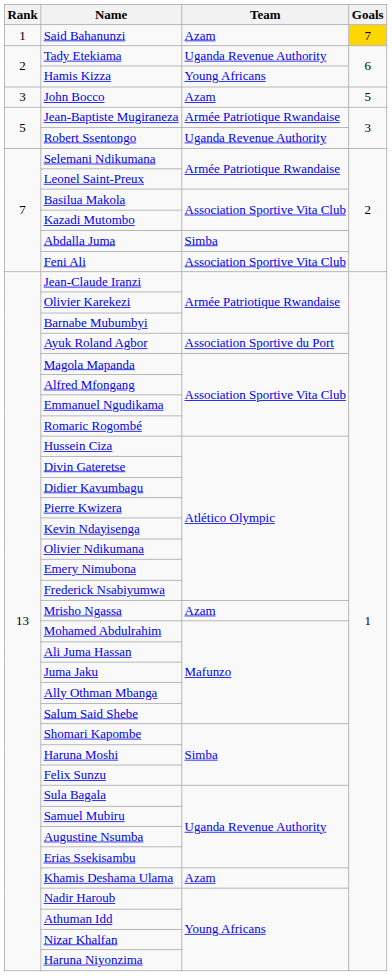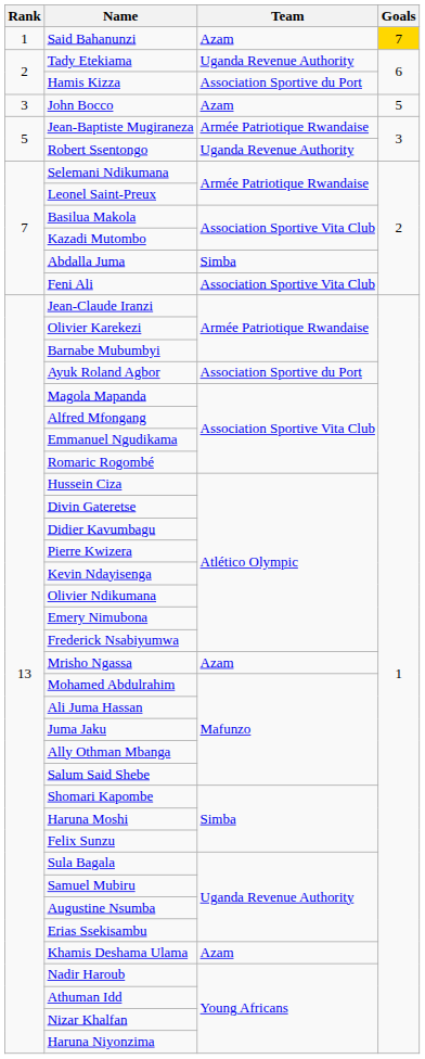Hamis Kizza | Team: Young Africans -> Association Sportive du Port
